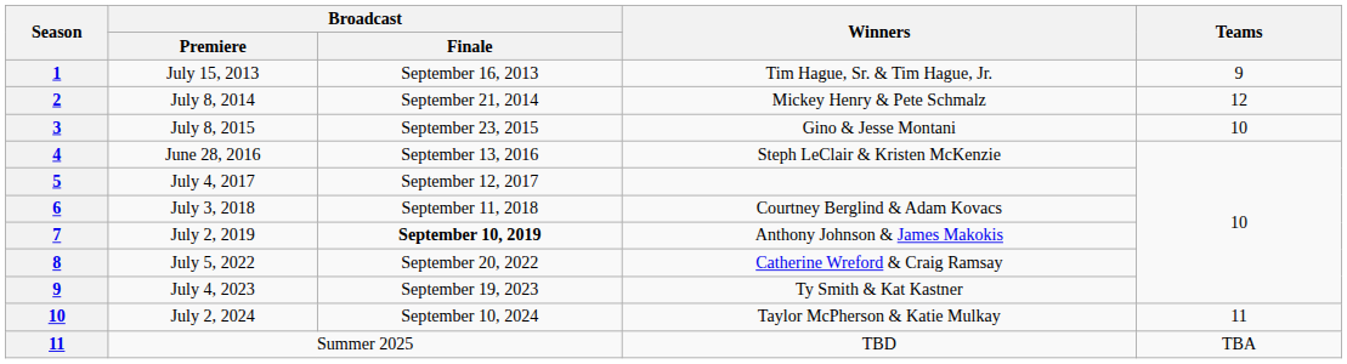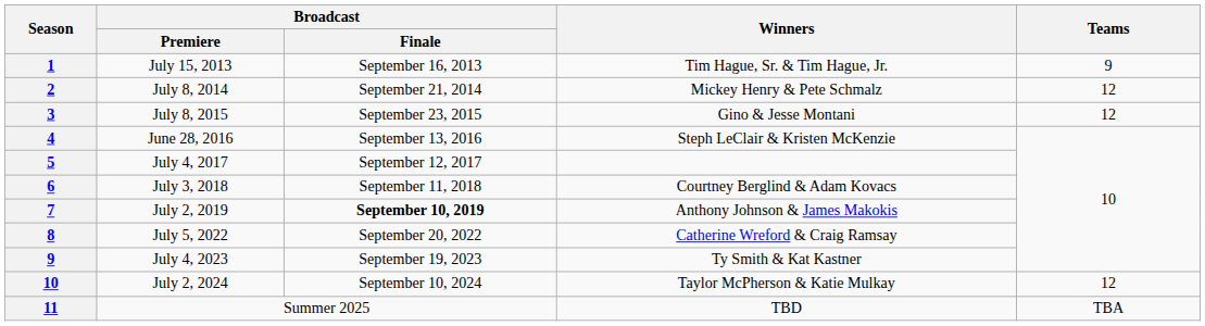July 8, 2015 | Teams: 10 -> 12
July 2, 2024 | Teams: 11 -> 12
